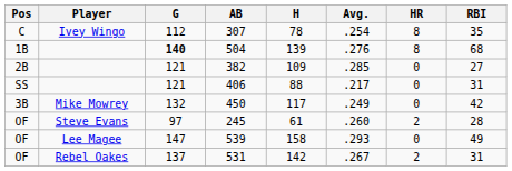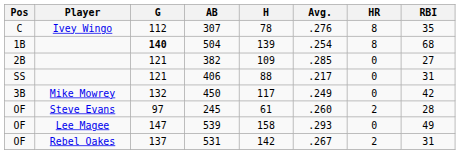307 | Avg.: .254 -> .276
504 | Avg.: .276 -> .254
